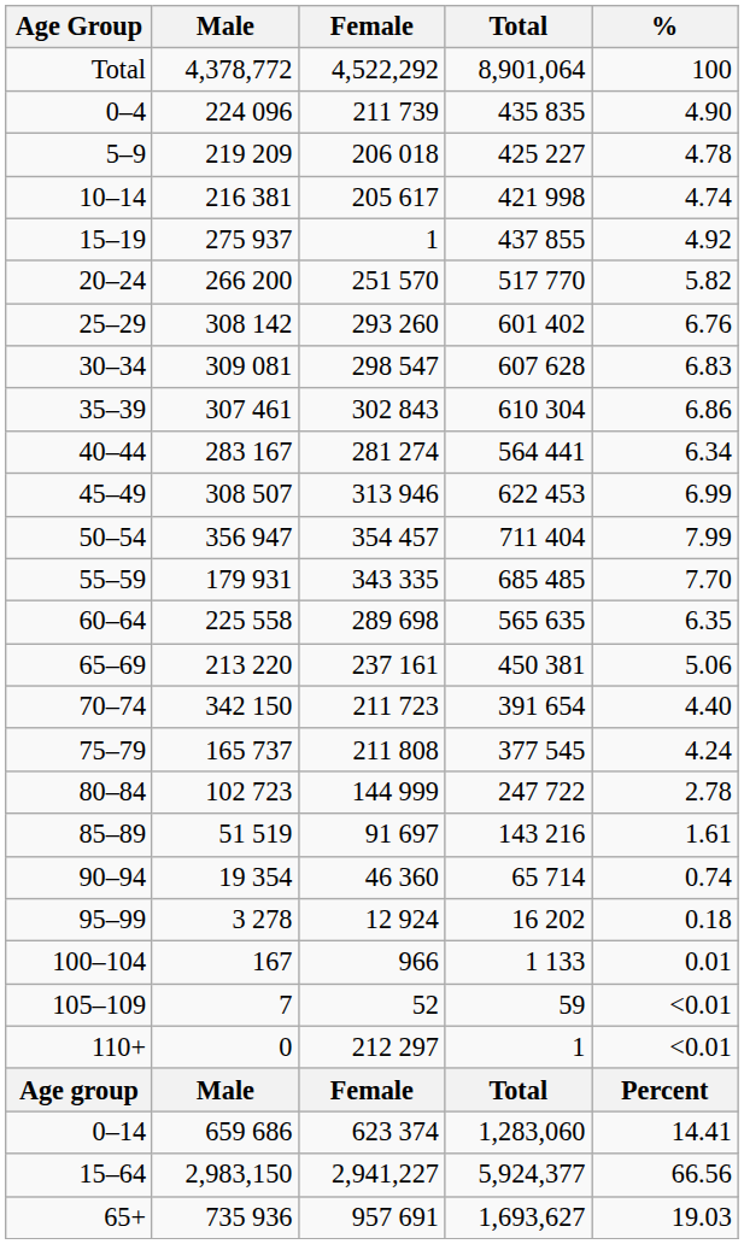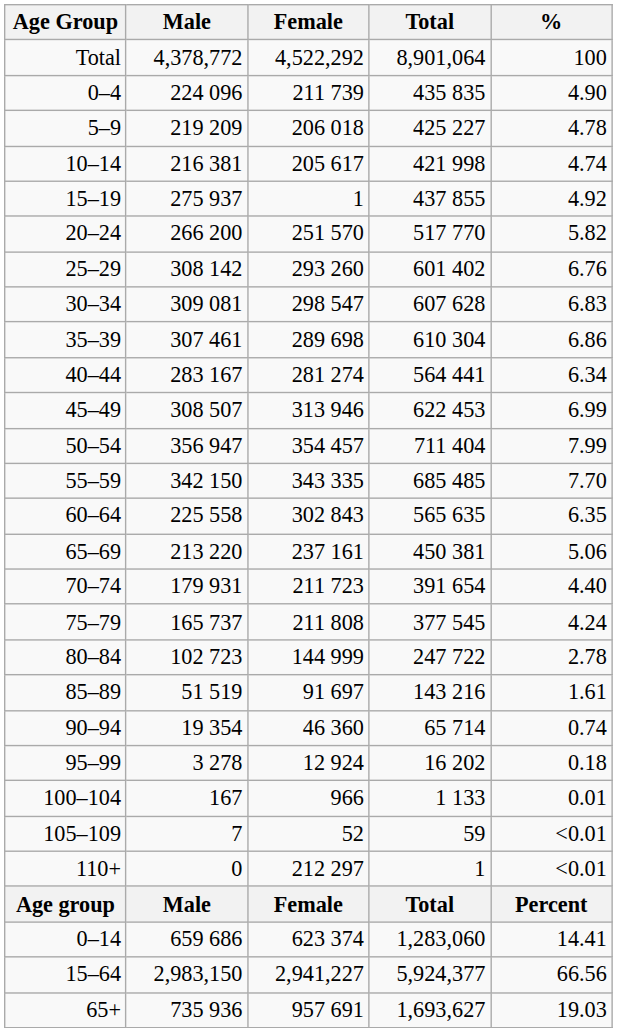35–39 | Female: 302 843 -> 289 698
55–59 | Male: 179 931 -> 342 150
60–64 | Female: 289 698 -> 302 843
70–74 | Male: 342 150 -> 179 931
